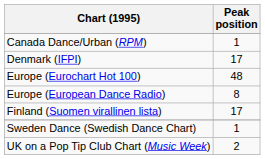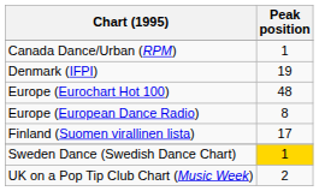Denmark (IFPI) | Peak position: 17 -> 19
Sweden Dance (Swedish Dance Chart) | Peak position: no background -> gold background
